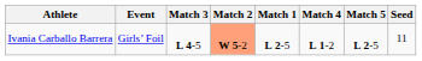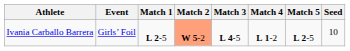columns swapped: Match 1 <-> Match 3
Ivania Carballo Barrera | Seed: 11 -> 10
